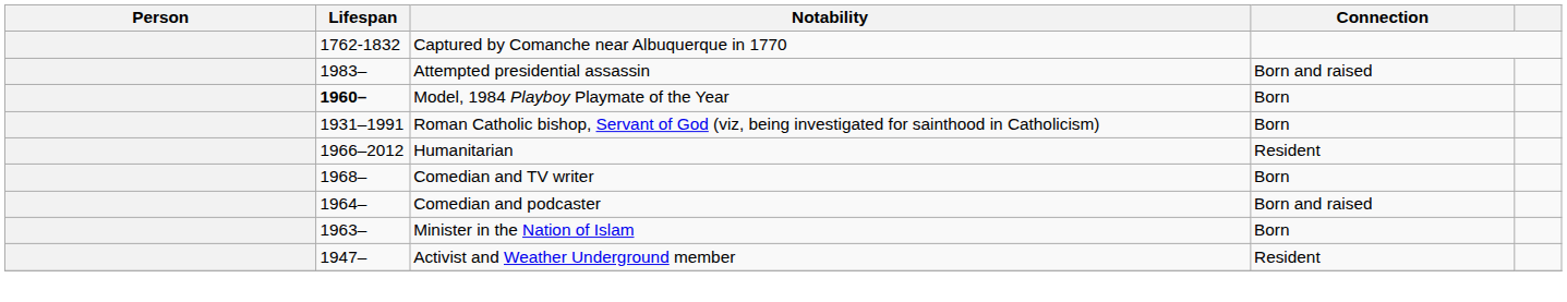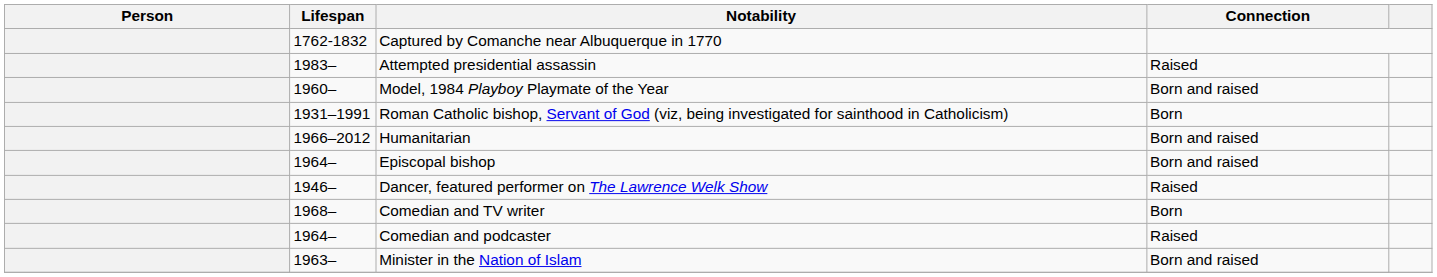Attempted presidential assassin | Connection: Born and raised -> Raised
Model, 1984 Playboy Playmate of the Year | Lifespan: bold -> normal
Model, 1984 Playboy Playmate of the Year | Connection: Born -> Born and raised
Humanitarian | Connection: Resident -> Born and raised
+ row: 1964– | Episcopal bishop | Born and raised
+ row: 1946– | Dancer, featured performer on The Lawrence Welk Show | Raised
Comedian and podcaster | Connection: Born and raised -> Raised
Minister in the Nation of Islam | Connection: Born -> Born and raised
- row: 1947– | Activist and Weather Underground member | Resident
